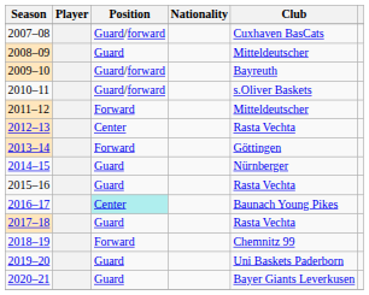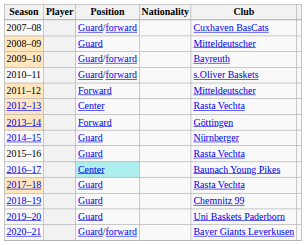2018–19 | Position: Forward -> Guard
2020–21 | Position: Guard -> Guard/forward
